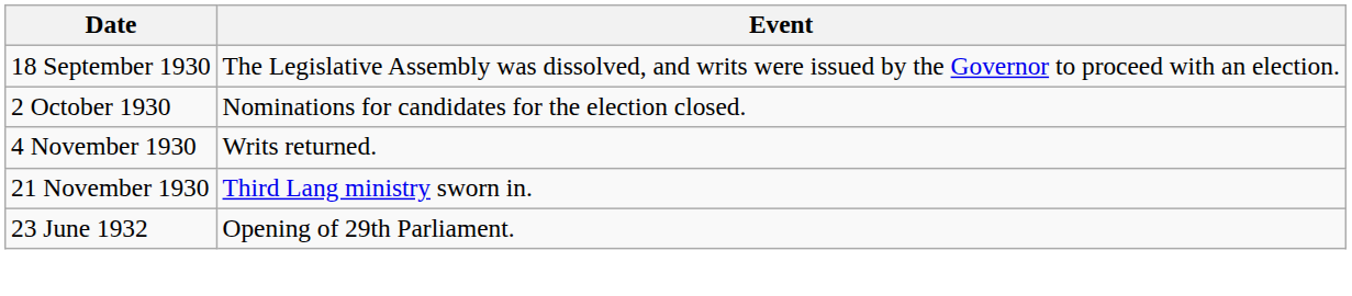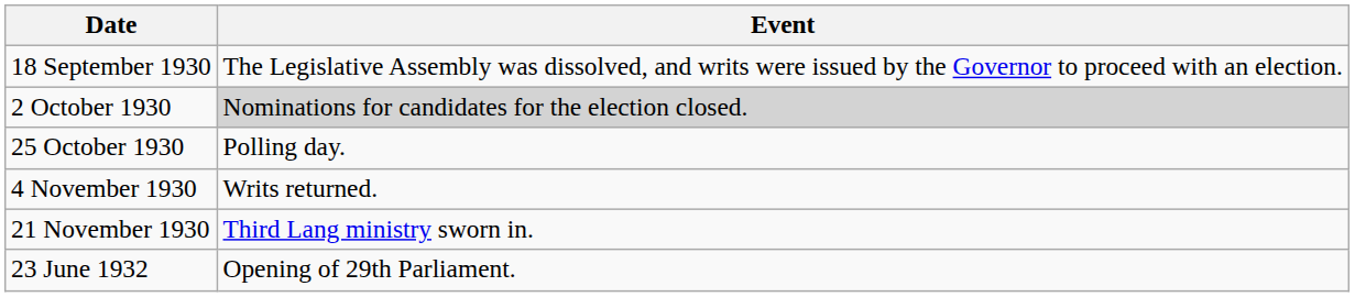2 October 1930 | Event: no background -> lightgrey background
+ row: 25 October 1930 | Polling day.
